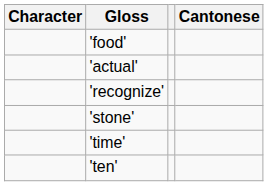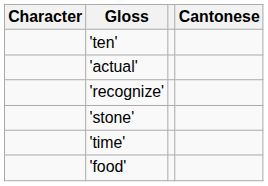rows swapped: 'ten' <-> 'food'
